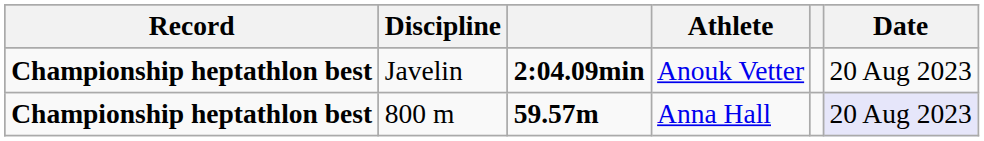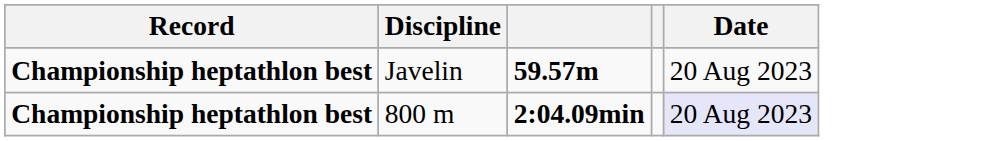- column: Athlete | Anouk Vetter | Anna Hall
Javelin | column 3: 2:04.09min -> 59.57m
800 m | column 3: 59.57m -> 2:04.09min
